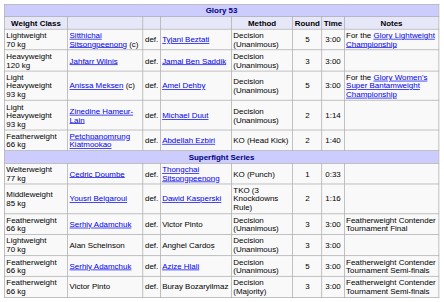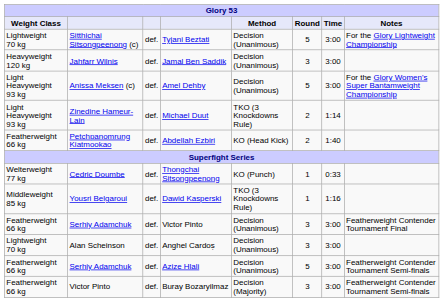Michael Duut | Method: Decision (Unanimous) -> TKO (3 Knockdowns Rule)
Dawid Kasperski | Round: 2 -> 1
